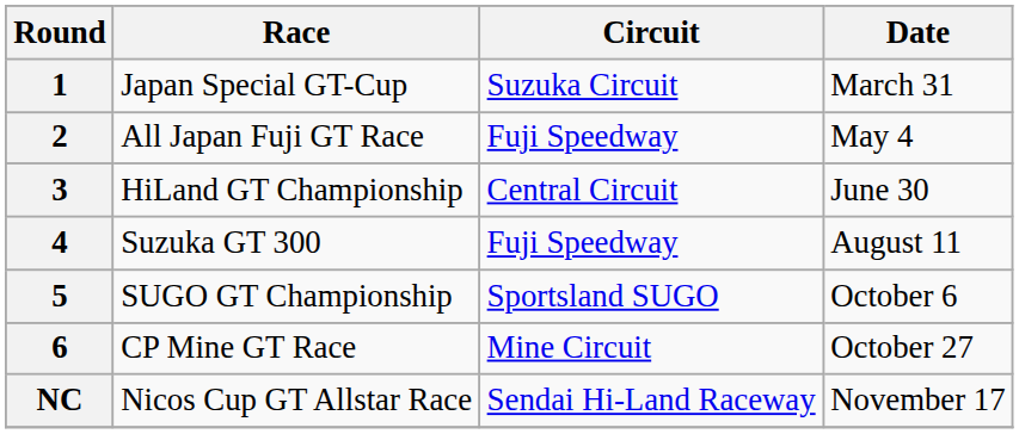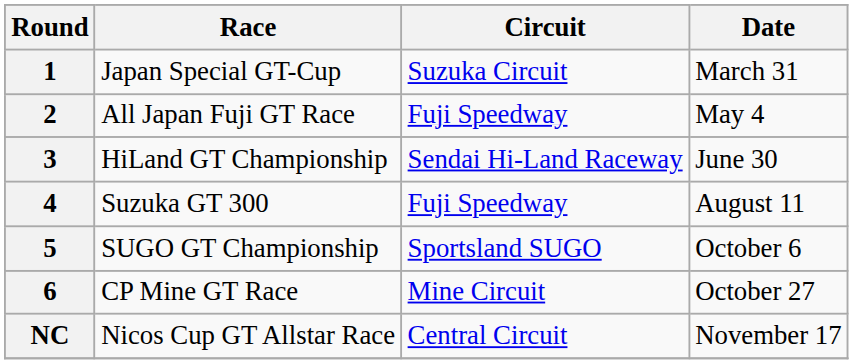3 | Circuit: Central Circuit -> Sendai Hi-Land Raceway
NC | Circuit: Sendai Hi-Land Raceway -> Central Circuit
